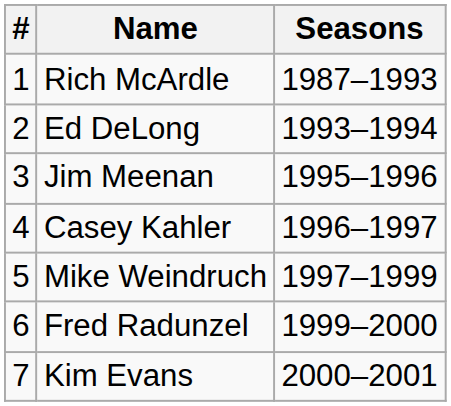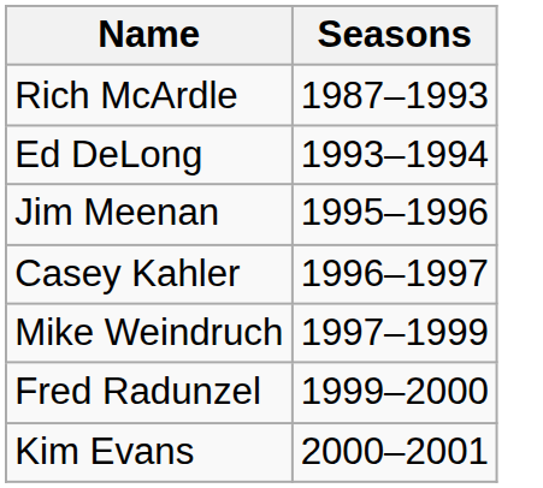- column: # | 1 | 2 | 3 | 4 | 5 | 6 | 7
